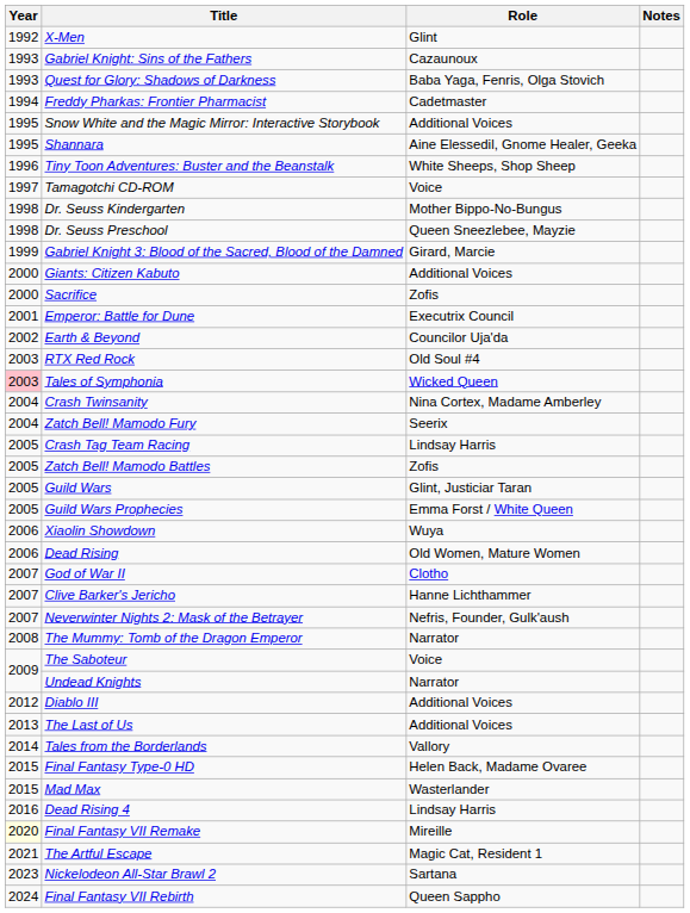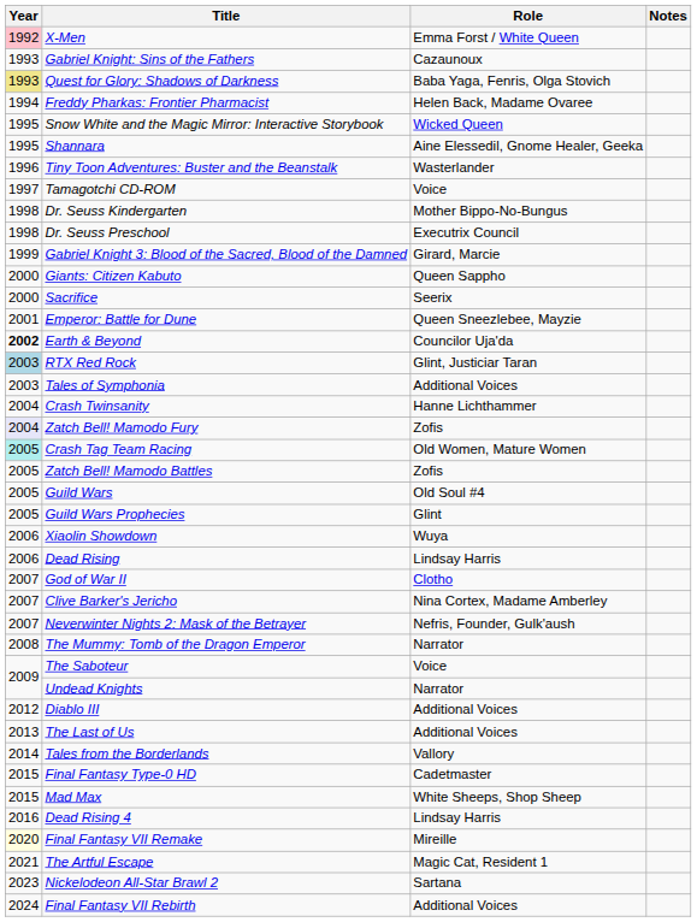X-Men | Year: no background -> pink background
X-Men | Role: Glint -> Emma Forst / White Queen
Quest for Glory: Shadows of Darkness | Year: no background -> khaki background
Freddy Pharkas: Frontier Pharmacist | Role: Cadetmaster -> Helen Back, Madame Ovaree
Snow White and the Magic Mirror: Interactive Storybook | Role: Additional Voices -> Wicked Queen
Tiny Toon Adventures: Buster and the Beanstalk | Role: White Sheeps, Shop Sheep -> Wasterlander
Dr. Seuss Preschool | Role: Queen Sneezlebee, Mayzie -> Executrix Council
Giants: Citizen Kabuto | Role: Additional Voices -> Queen Sappho
Sacrifice | Role: Zofis -> Seerix
Emperor: Battle for Dune | Role: Executrix Council -> Queen Sneezlebee, Mayzie
Earth & Beyond | Year: normal -> bold
RTX Red Rock | Year: no background -> lightblue background
RTX Red Rock | Role: Old Soul #4 -> Glint, Justiciar Taran
Tales of Symphonia | Year: pink background -> no background
Tales of Symphonia | Role: Wicked Queen -> Additional Voices
Crash Twinsanity | Role: Nina Cortex, Madame Amberley -> Hanne Lichthammer
Zatch Bell! Mamodo Fury | Year: no background -> lavender background
Zatch Bell! Mamodo Fury | Role: Seerix -> Zofis
Crash Tag Team Racing | Year: no background -> paleturquoise background
Crash Tag Team Racing | Role: Lindsay Harris -> Old Women, Mature Women
Guild Wars | Role: Glint, Justiciar Taran -> Old Soul #4
Guild Wars Prophecies | Role: Emma Forst / White Queen -> Glint
Dead Rising | Role: Old Women, Mature Women -> Lindsay Harris
Clive Barker's Jericho | Role: Hanne Lichthammer -> Nina Cortex, Madame Amberley
Final Fantasy Type-0 HD | Role: Helen Back, Madame Ovaree -> Cadetmaster
Mad Max | Role: Wasterlander -> White Sheeps, Shop Sheep
Final Fantasy VII Rebirth | Role: Queen Sappho -> Additional Voices
